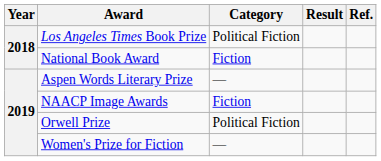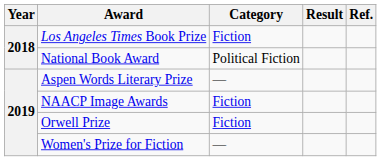Los Angeles Times Book Prize | Category: Political Fiction -> Fiction
National Book Award | Category: Fiction -> Political Fiction
Orwell Prize | Category: Political Fiction -> Fiction
